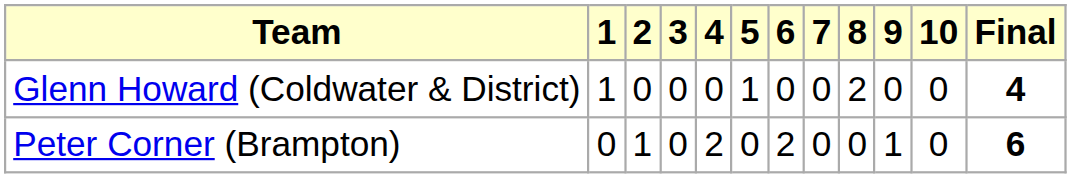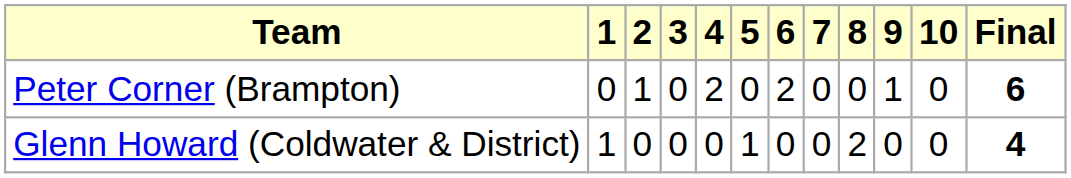rows swapped: Glenn Howard (Coldwater & District) <-> Peter Corner (Brampton)
